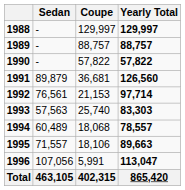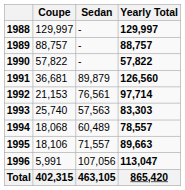columns swapped: Coupe <-> Sedan
